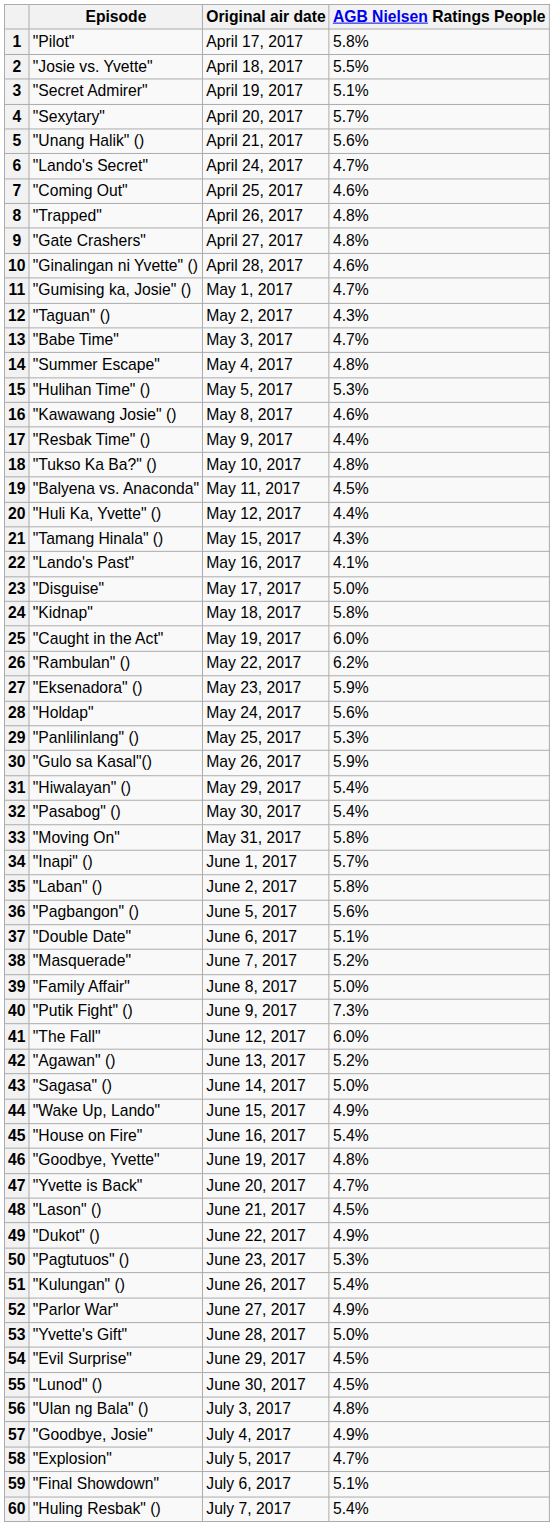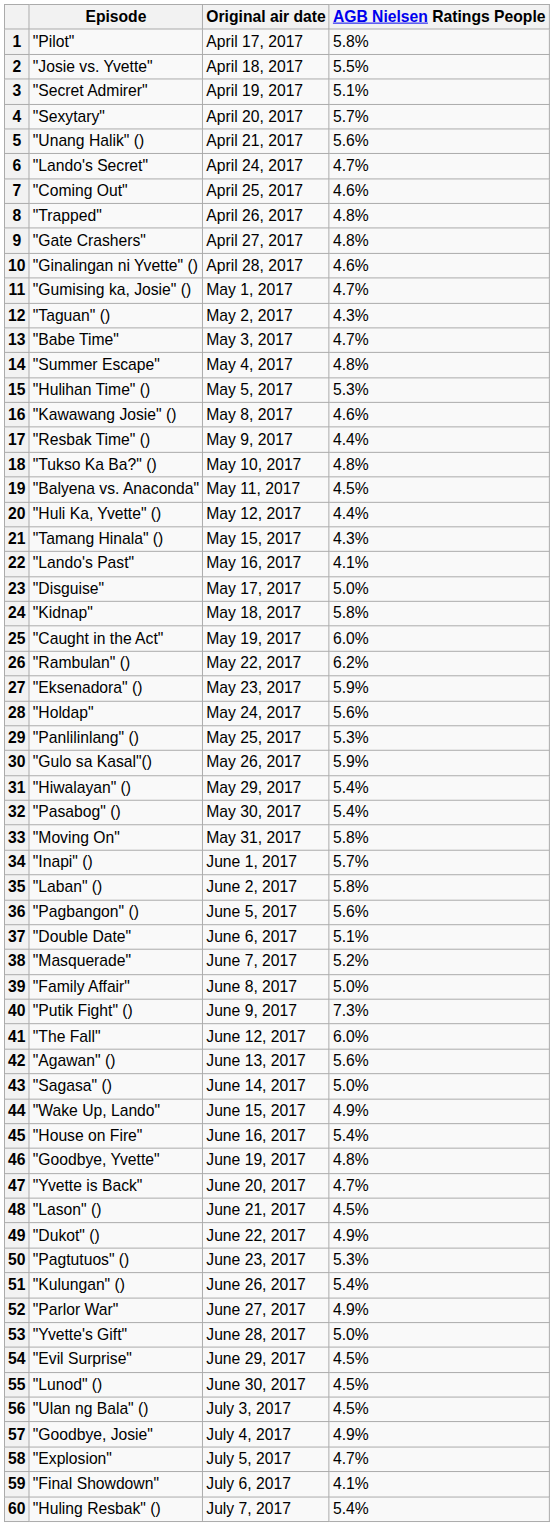42 | AGB Nielsen Ratings People: 5.2% -> 5.6%
56 | AGB Nielsen Ratings People: 4.8% -> 4.5%
59 | AGB Nielsen Ratings People: 5.1% -> 4.1%
